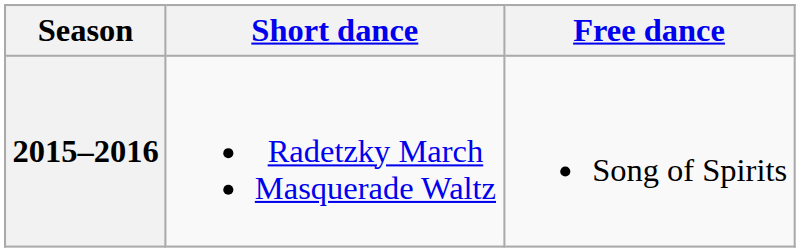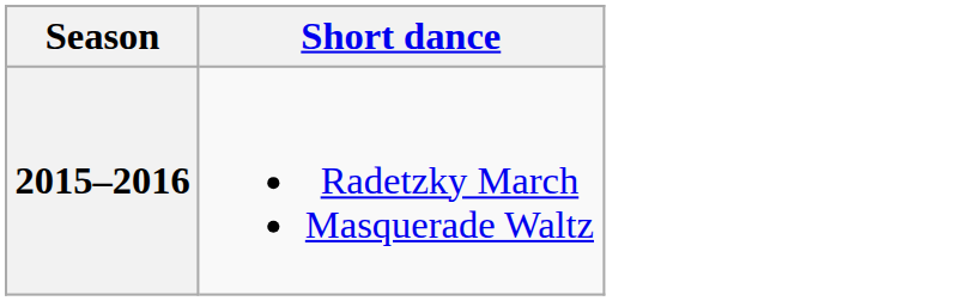- column: Free dance | Song of Spirits
